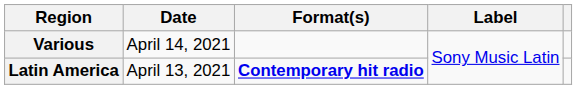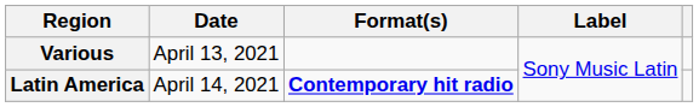Various | Date: April 14, 2021 -> April 13, 2021
Latin America | Date: April 13, 2021 -> April 14, 2021
